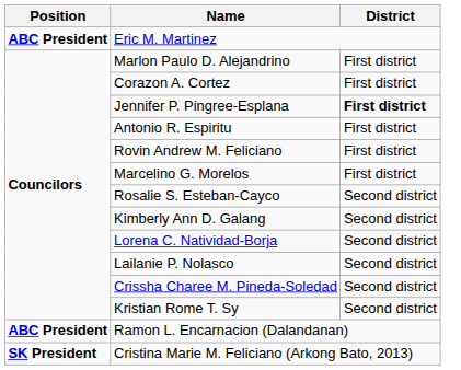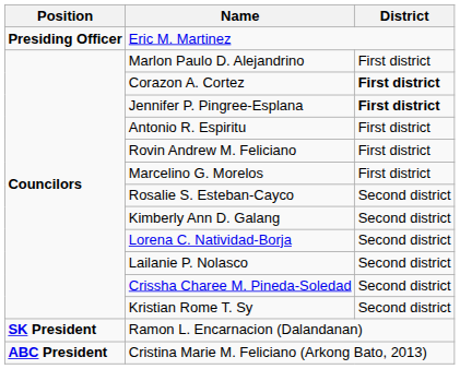Eric M. Martinez | Position: ABC President -> Presiding Officer
Corazon A. Cortez | District: normal -> bold
Ramon L. Encarnacion (Dalandanan) | Position: ABC President -> SK President
Cristina Marie M. Feliciano (Arkong Bato, 2013) | Position: SK President -> ABC President
